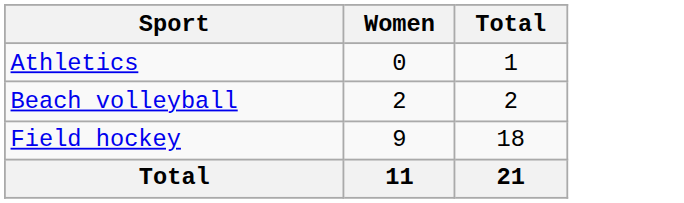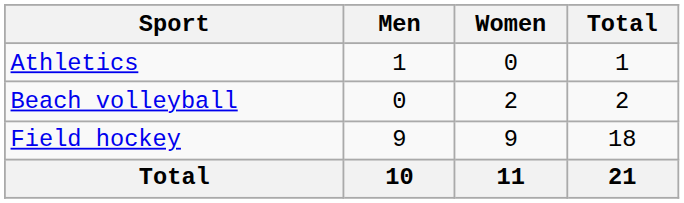+ column: Men | 1 | 0 | 9 | 10
